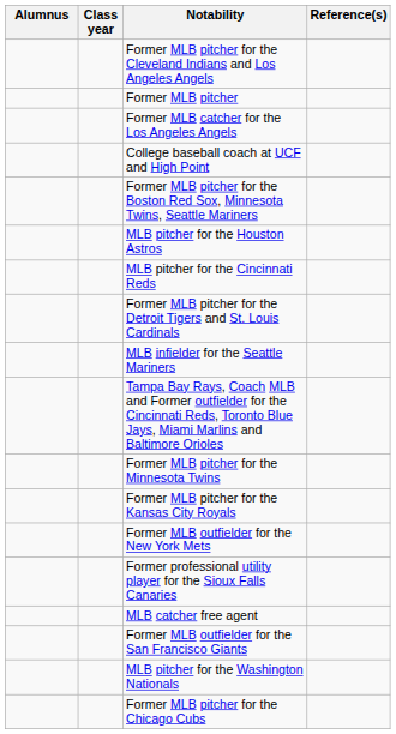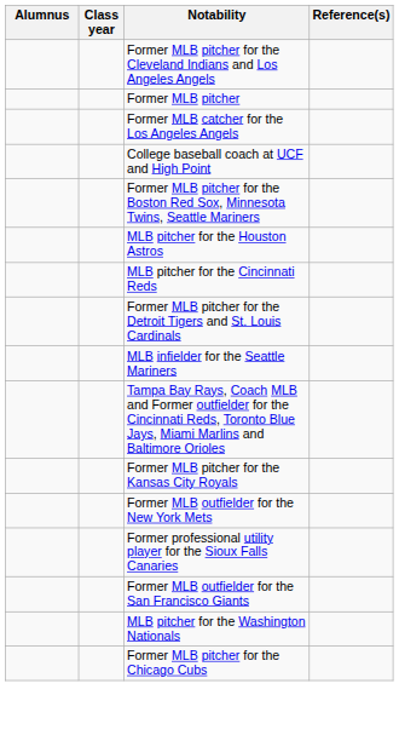- row: Former MLB pitcher for the Minnesota Twins
- row: MLB catcher free agent
